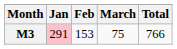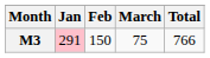M3 | Feb: 153 -> 150
